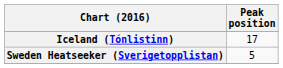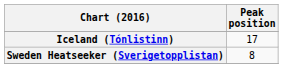Sweden Heatseeker (Sverigetopplistan) | Peak position: 5 -> 8
